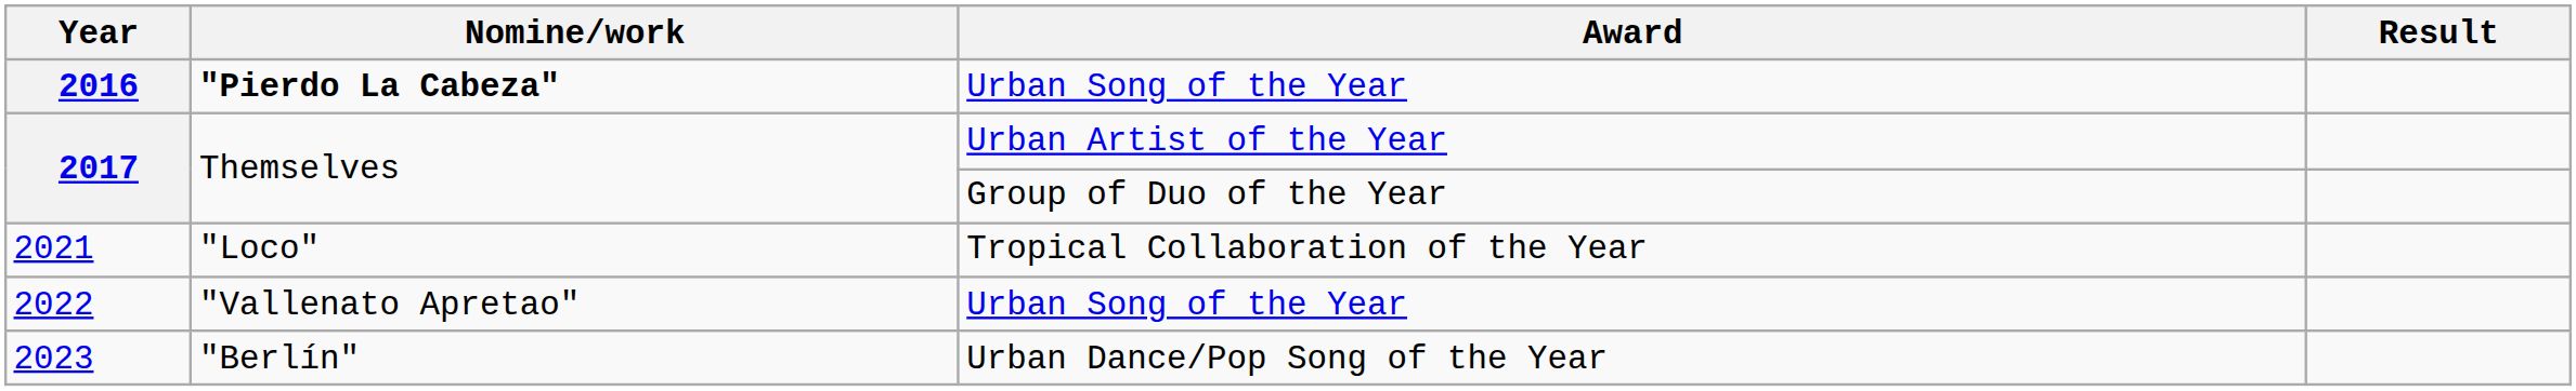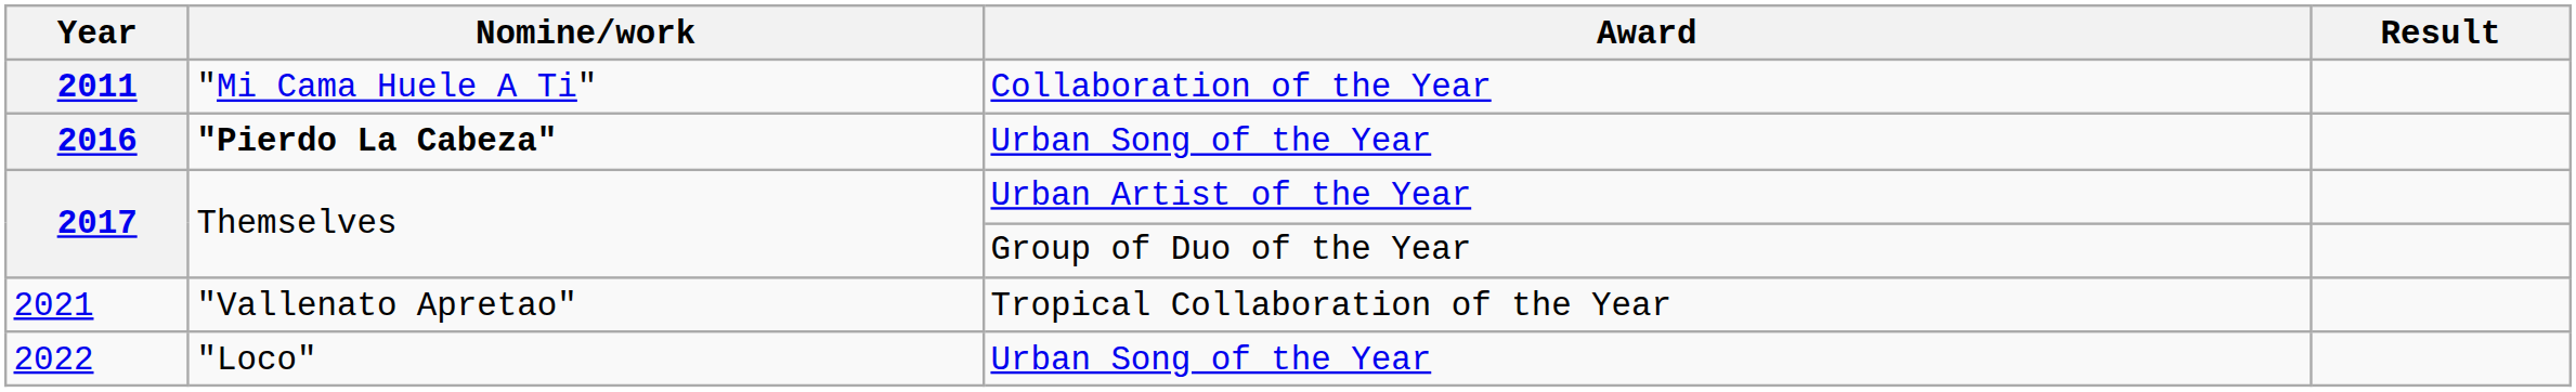+ row: 2011 | "Mi Cama Huele A Ti" | Collaboration of the Year
2021 | Nomine/work: "Loco" -> "Vallenato Apretao"
2022 | Nomine/work: "Vallenato Apretao" -> "Loco"
- row: 2023 | "Berlín" | Urban Dance/Pop Song of the Year
